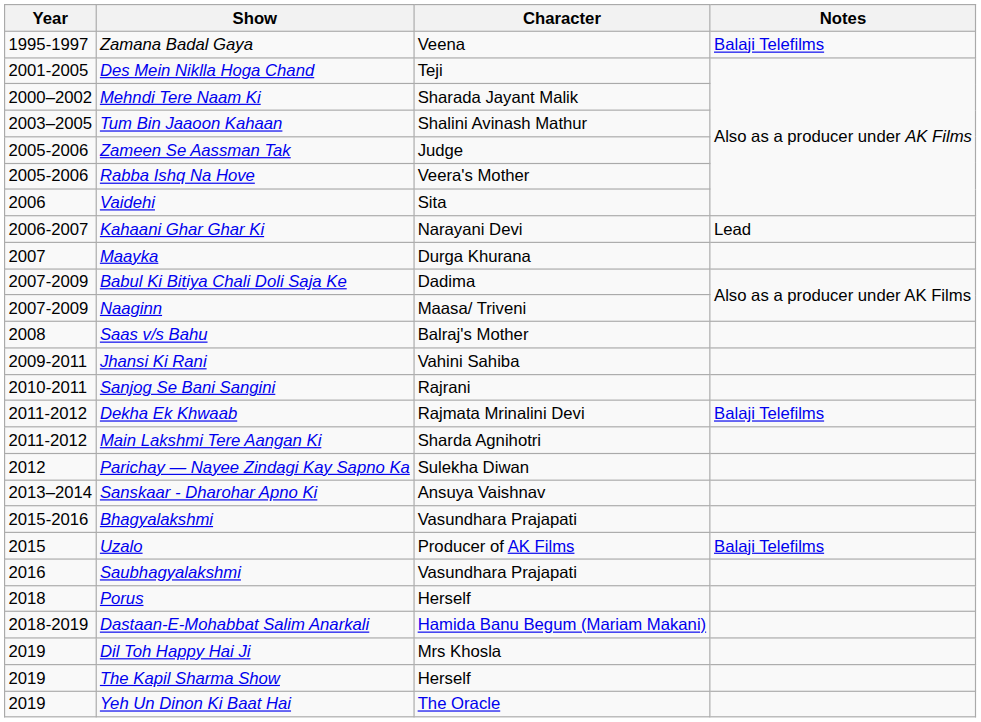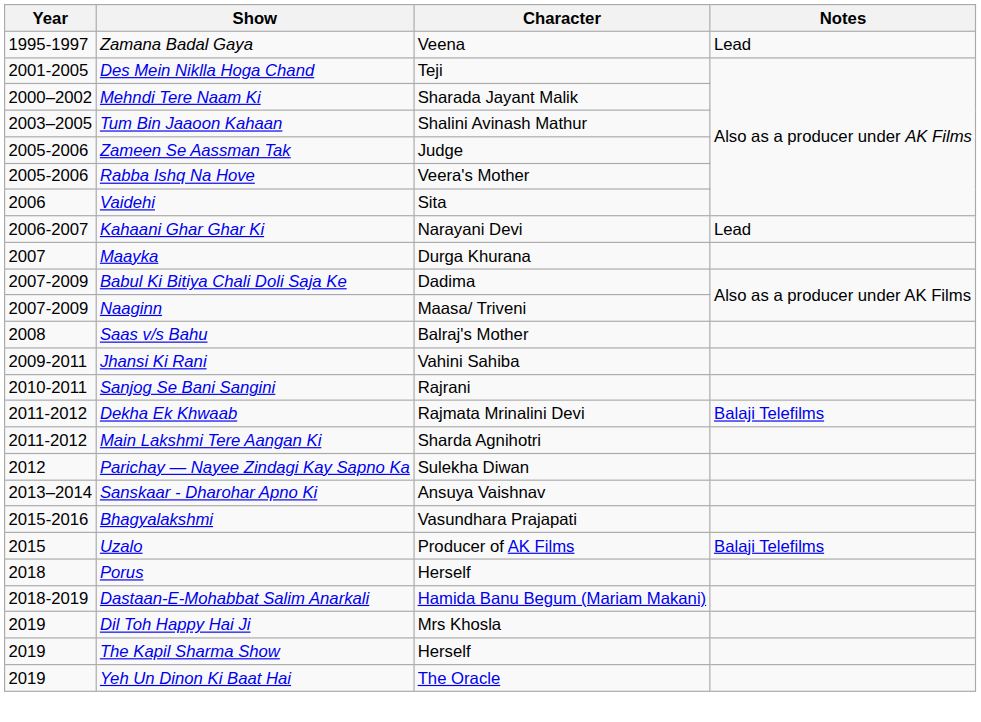Zamana Badal Gaya | Notes: Balaji Telefilms -> Lead
- row: 2016 | Saubhagyalakshmi | Vasundhara Prajapati
